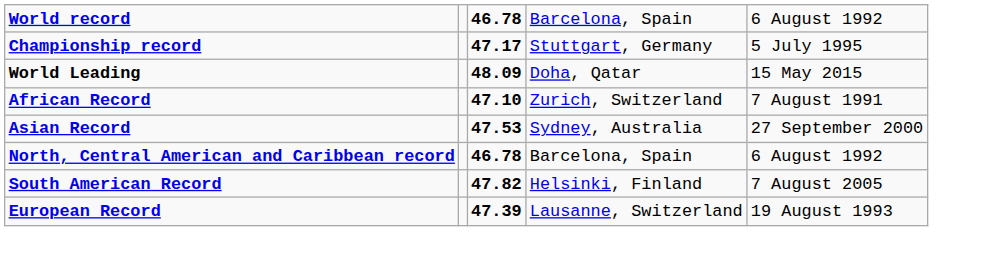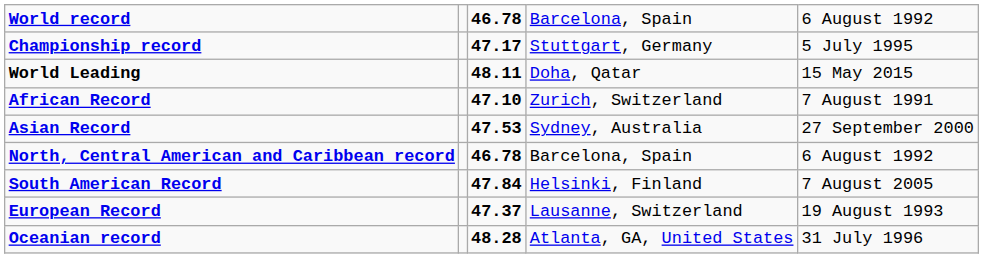World Leading | column 3: 48.09 -> 48.11
South American Record | column 3: 47.82 -> 47.84
European Record | column 3: 47.39 -> 47.37
+ row: Oceanian record | 48.28 | Atlanta, GA, United States | 31 July 1996
